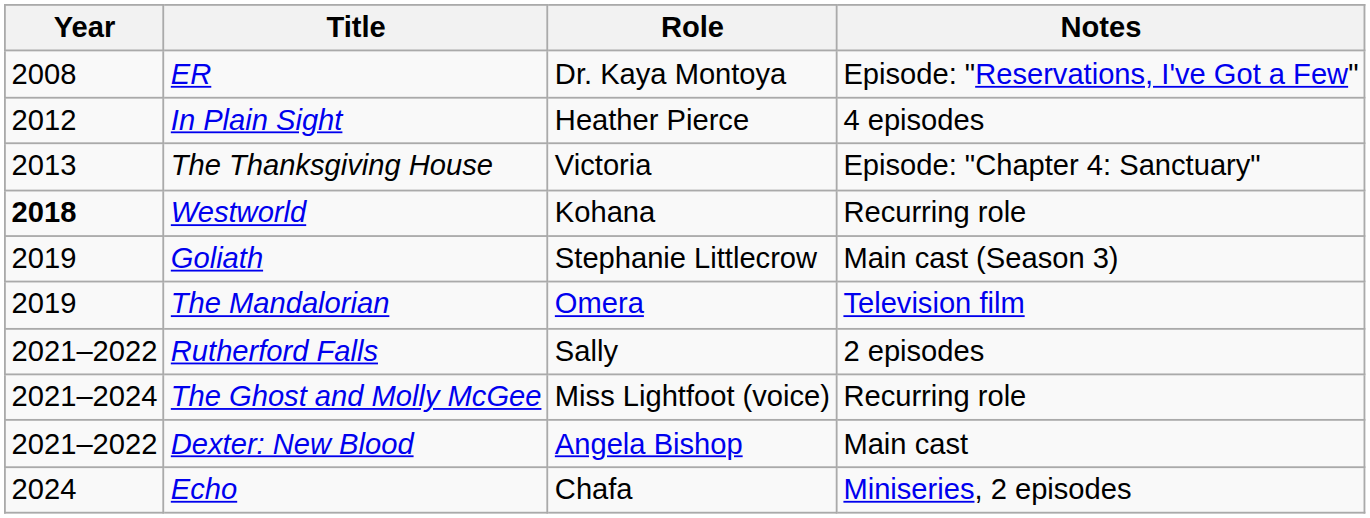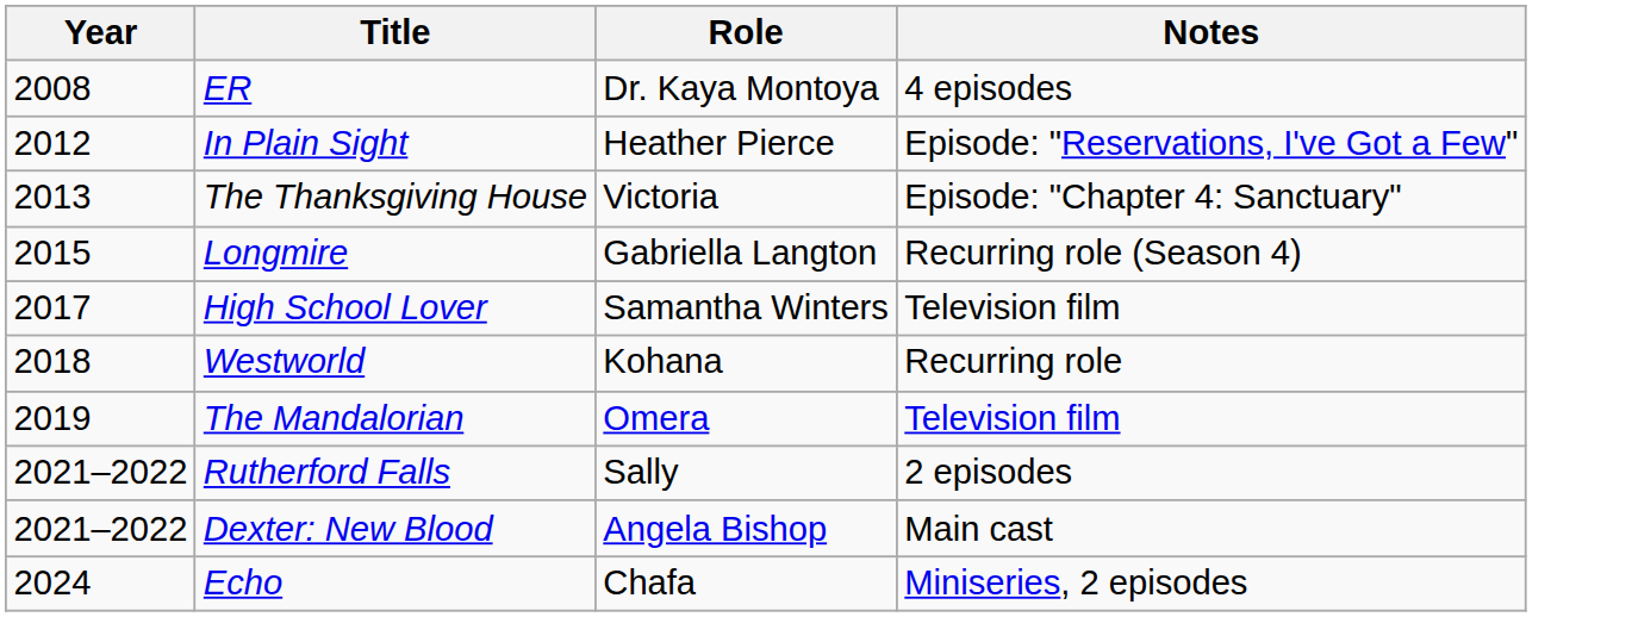ER | Notes: Episode: "Reservations, I've Got a Few" -> 4 episodes
In Plain Sight | Notes: 4 episodes -> Episode: "Reservations, I've Got a Few"
+ row: 2015 | Longmire | Gabriella Langton | Recurring role (Season 4)
+ row: 2017 | High School Lover | Samantha Winters | Television film
Westworld | Year: bold -> normal
- row: 2019 | Goliath | Stephanie Littlecrow | Main cast (Season 3)
- row: 2021–2024 | The Ghost and Molly McGee | Miss Lightfoot (voice) | Recurring role
